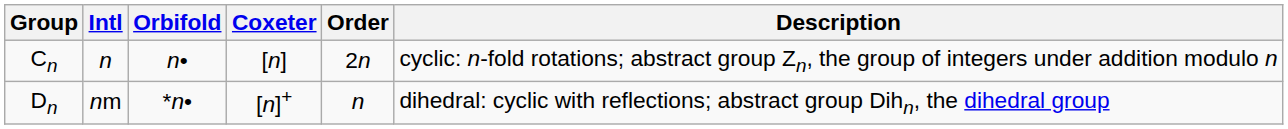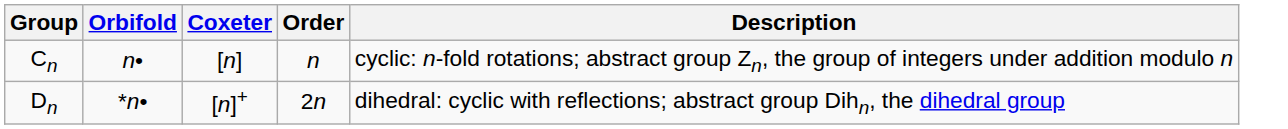- column: Intl | n | nm
Cn | Order: 2n -> n
Dn | Order: n -> 2n
